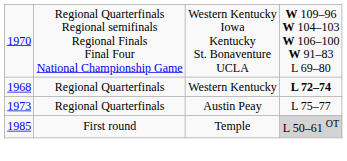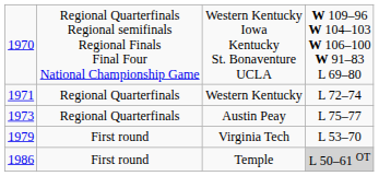Western Kentucky | column 1: 1968 -> 1971
Western Kentucky | column 4: bold -> normal
+ row: 1979 | First round | Virginia Tech | L 53–70
Temple | column 1: 1985 -> 1986
